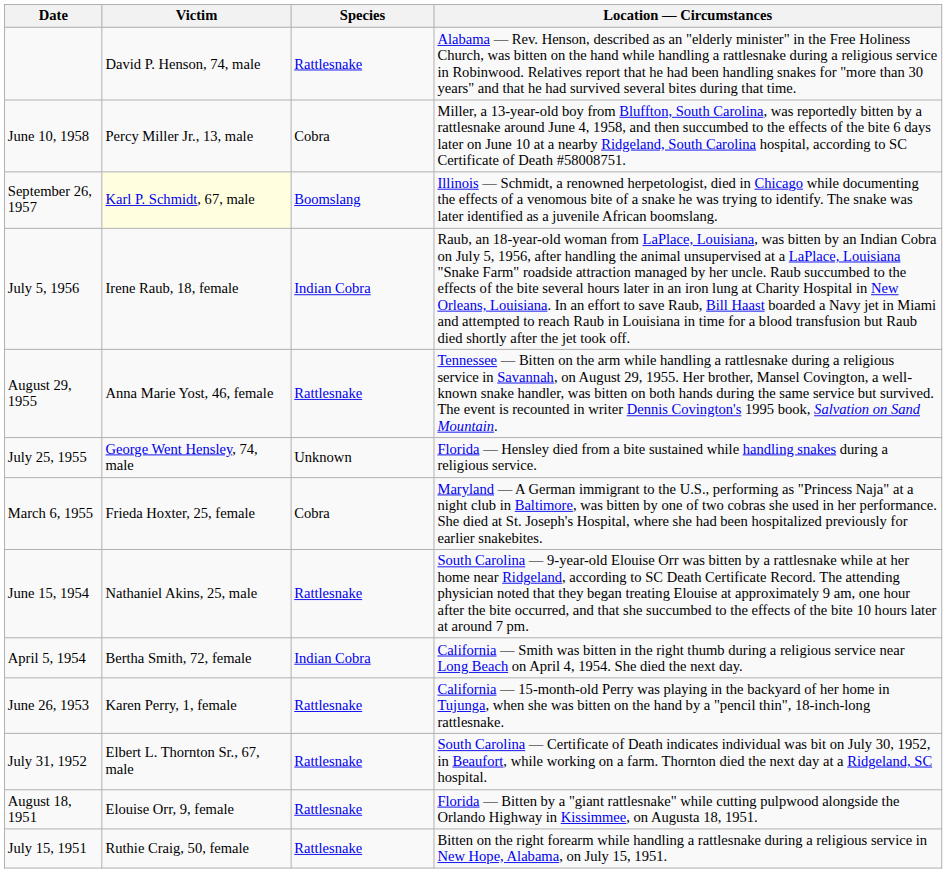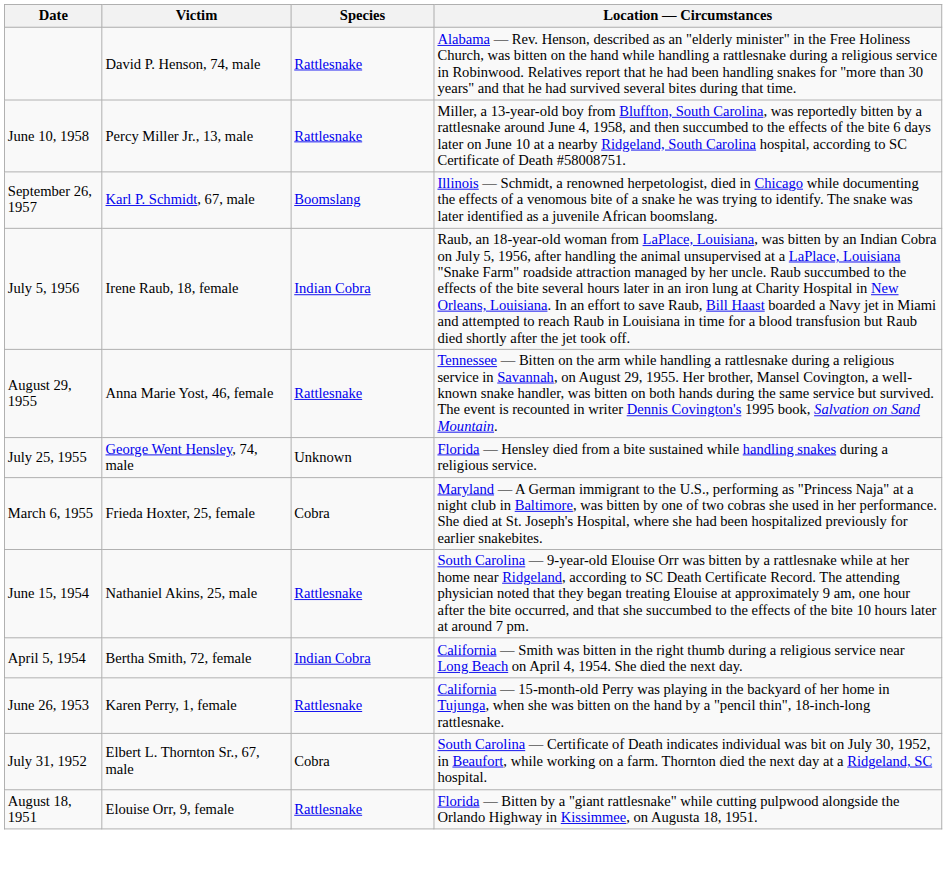June 10, 1958 | Species: Cobra -> Rattlesnake
September 26, 1957 | Victim: lightyellow background -> no background
July 31, 1952 | Species: Rattlesnake -> Cobra
- row: July 15, 1951 | Ruthie Craig, 50, female | Rattlesnake | Bitten on the right forearm while handling a rattlesnake during a religious service in New Hope, Alabama, on July 15, 1951.
